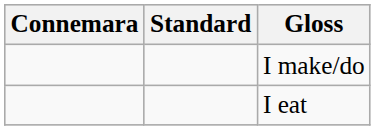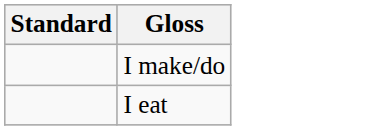- column: Connemara
